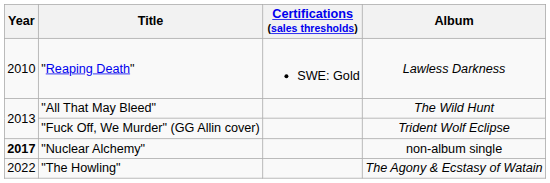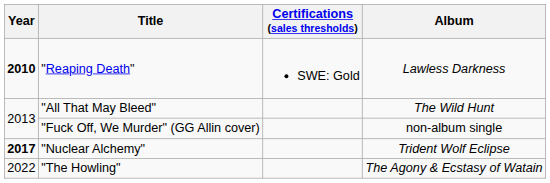"Reaping Death" | Year: normal -> bold
"Fuck Off, We Murder" (GG Allin cover) | Album: Trident Wolf Eclipse -> non-album single
"Nuclear Alchemy" | Album: non-album single -> Trident Wolf Eclipse
